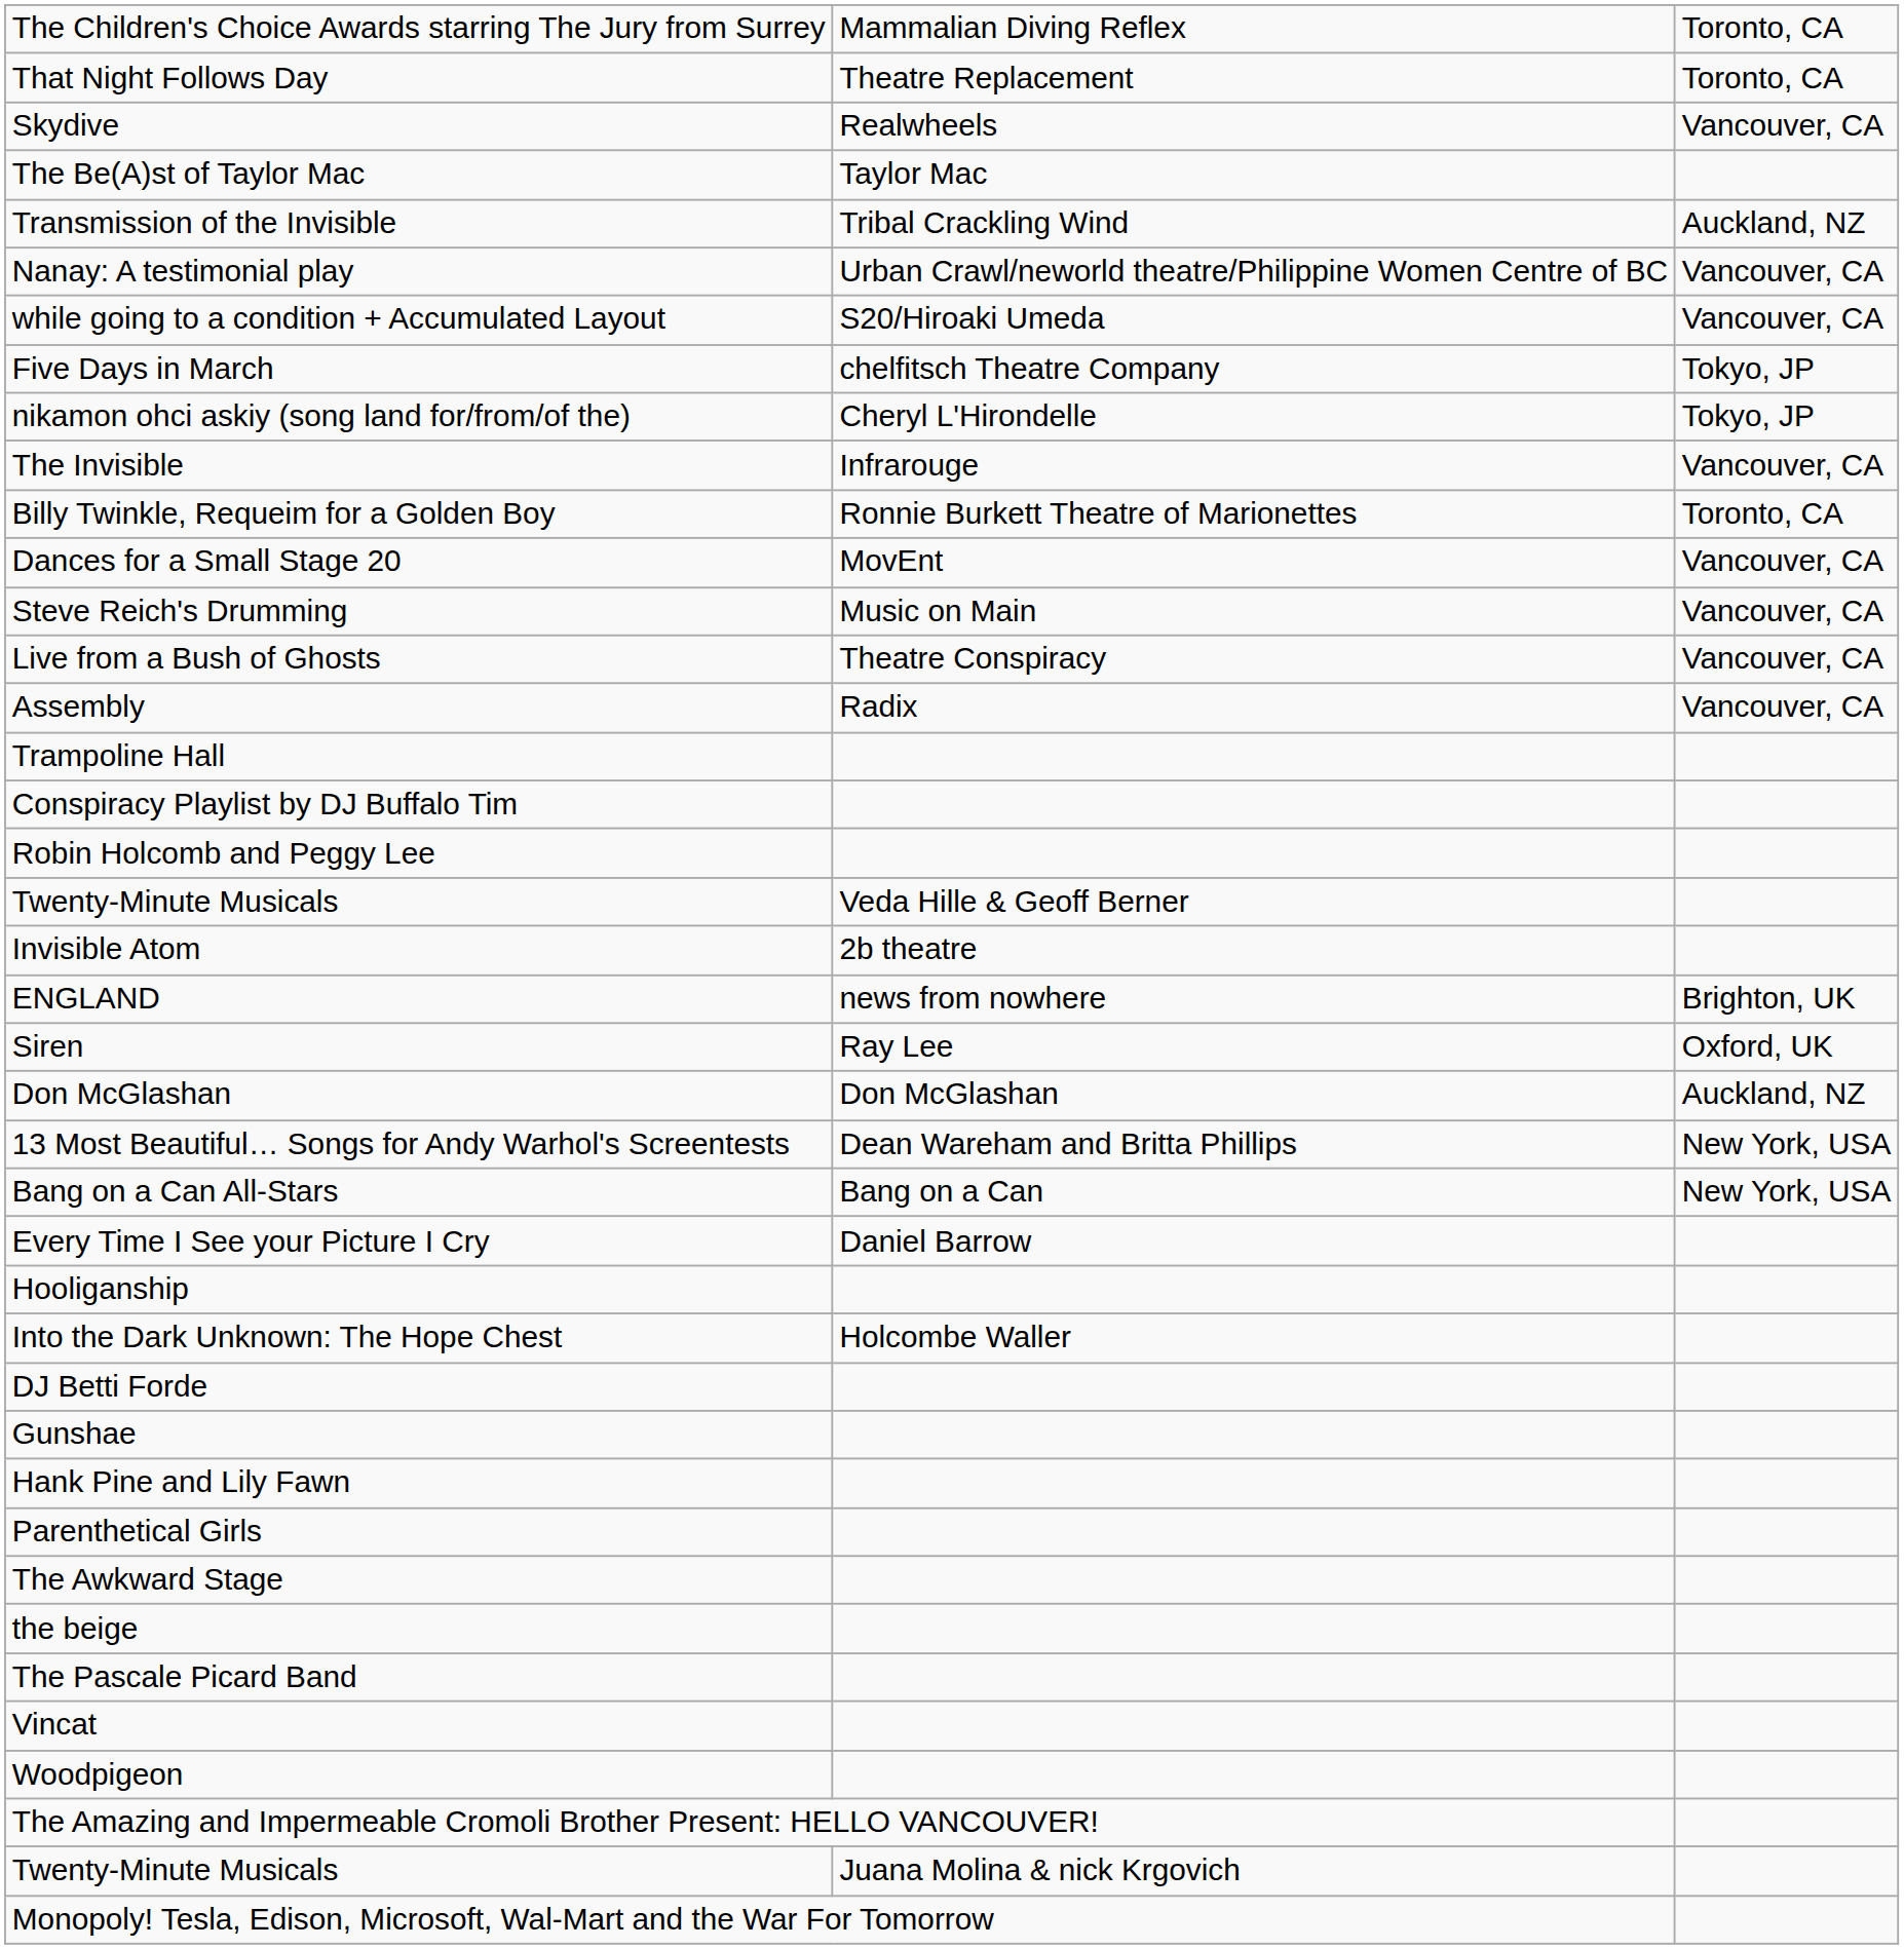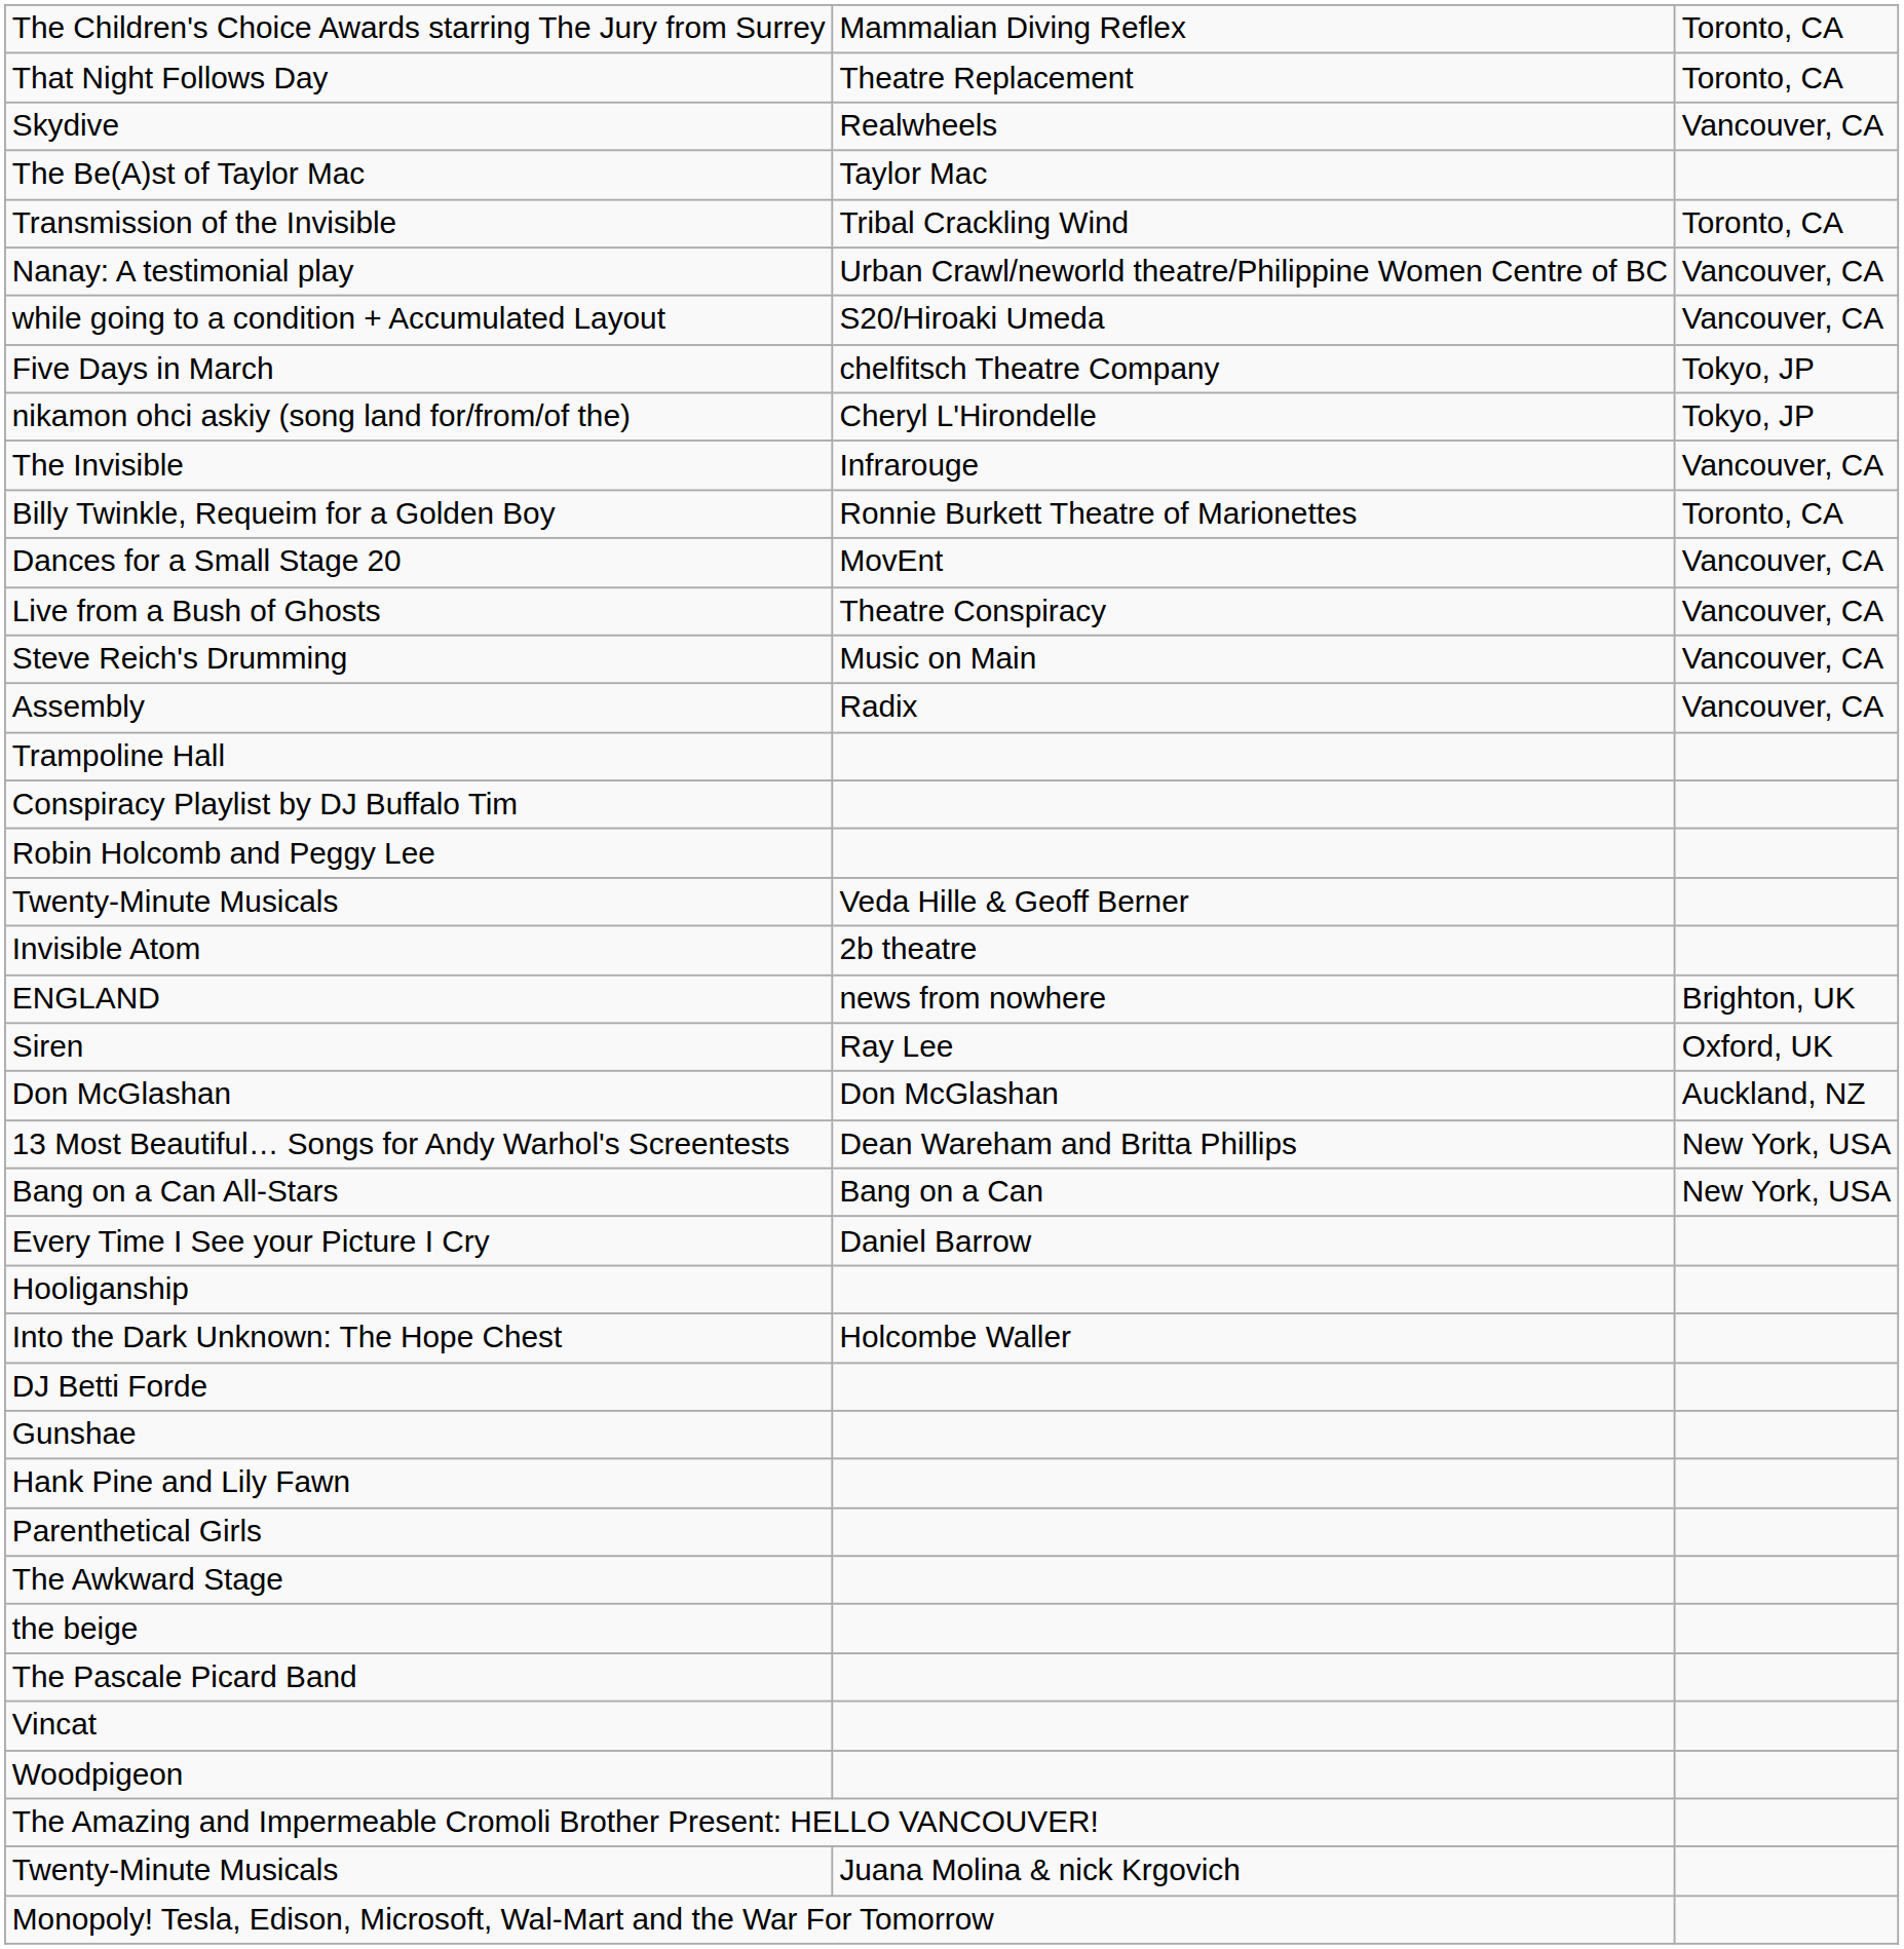Transmission of the Invisible | column 3: Auckland, NZ -> Toronto, CA
rows swapped: Live from a Bush of Ghosts <-> Steve Reich's Drumming
